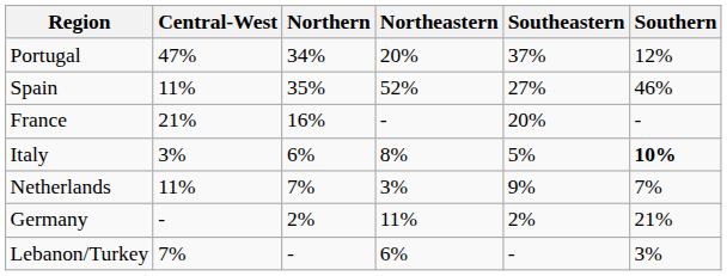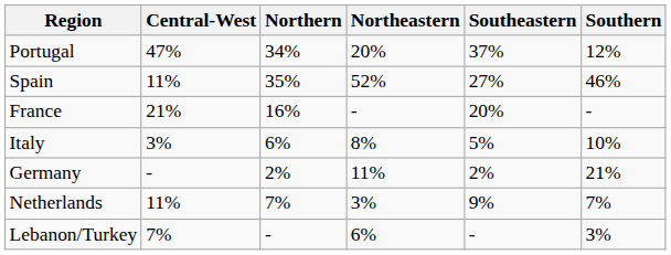Italy | Southern: bold -> normal
rows swapped: Netherlands <-> Germany
